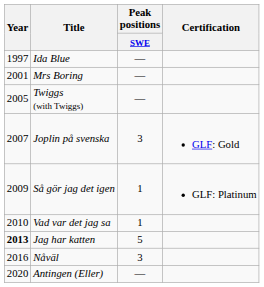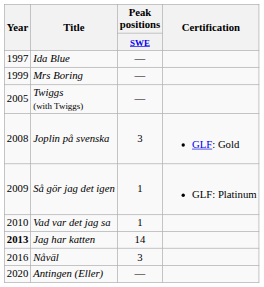Mrs Boring | Year: 2001 -> 1999
Joplin på svenska | Year: 2007 -> 2008
Jag har katten | Peak positions / SWE: 5 -> 14
